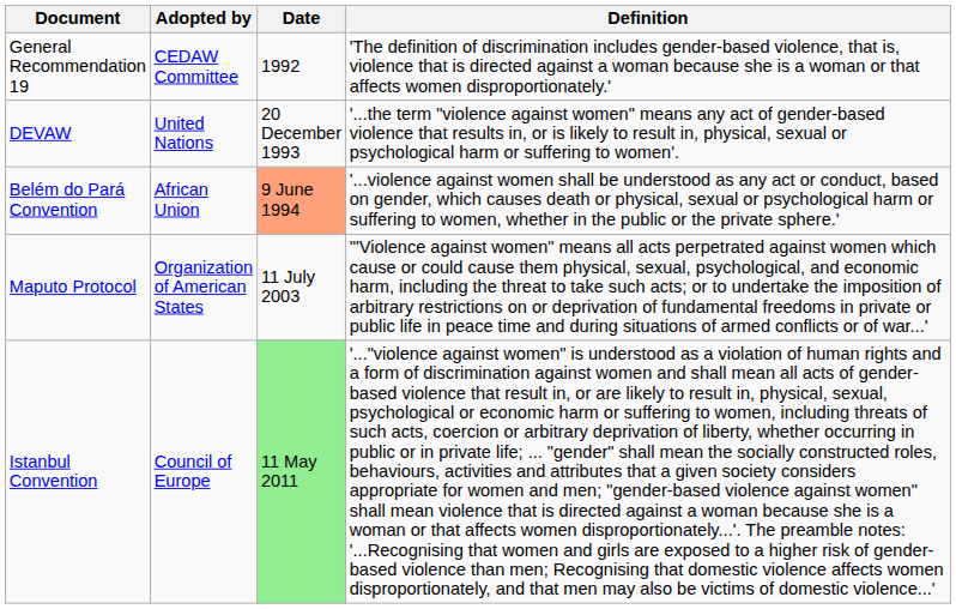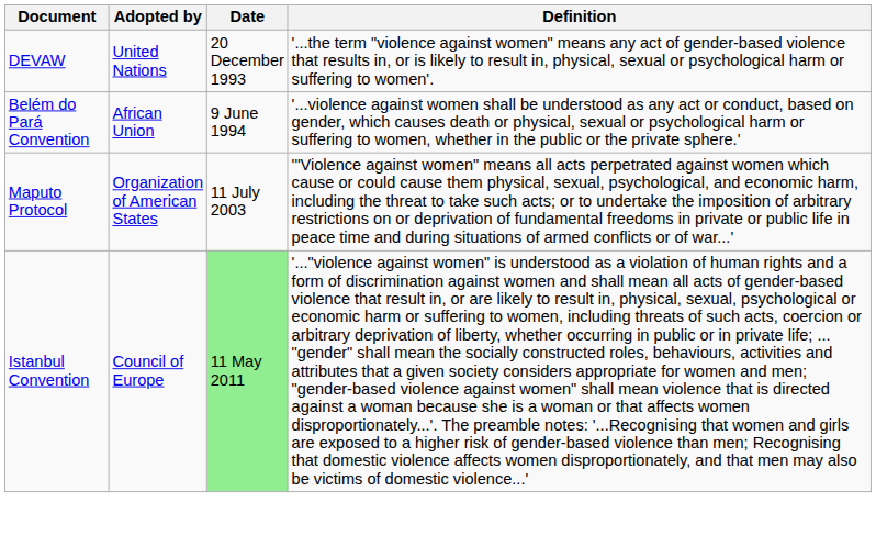- row: General Recommendation 19 | CEDAW Committee | 1992 | 'The definition of discrimination includes gender-based violence, that is, violence that is directed against a woman because she is a woman or that affects women disproportionately.'
Belém do Pará Convention | Date: lightsalmon background -> no background
